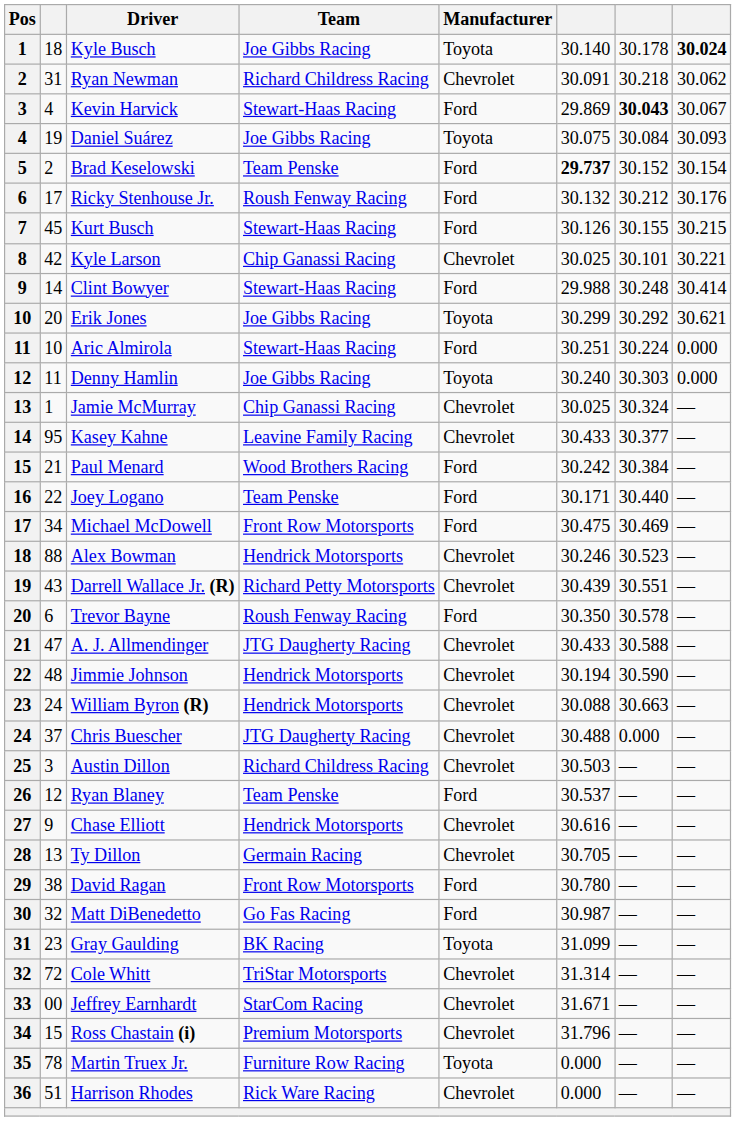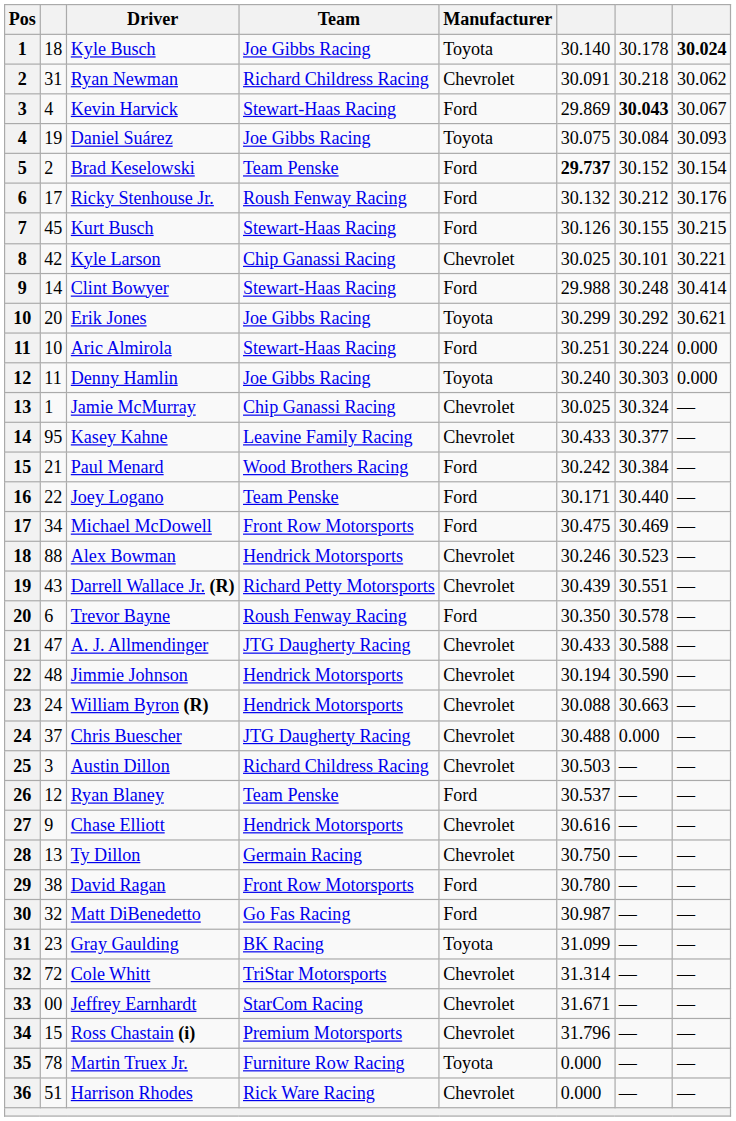Ty Dillon | column 6: 30.705 -> 30.750
